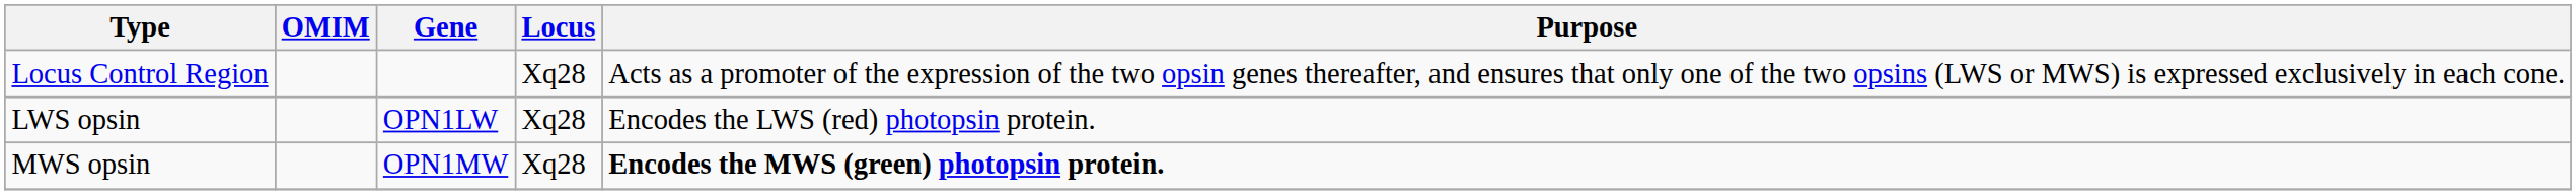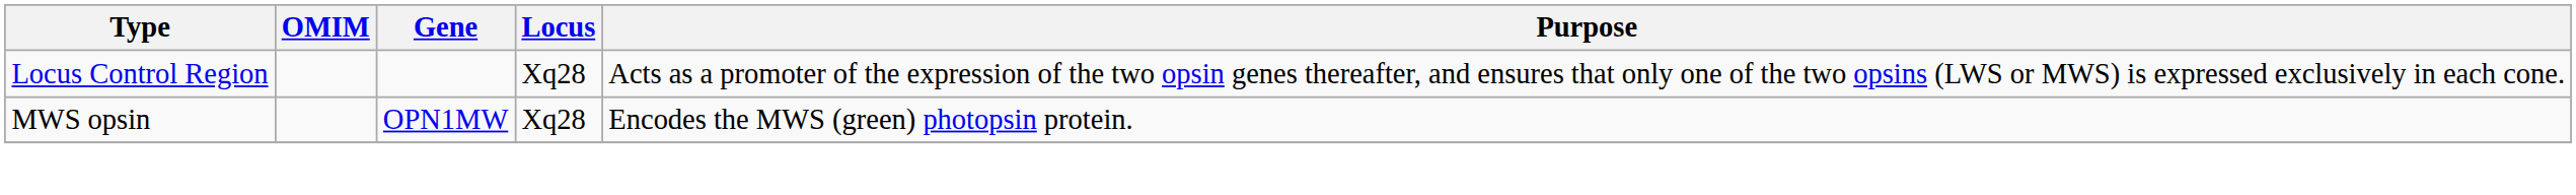- row: LWS opsin | OPN1LW | Xq28 | Encodes the LWS (red) photopsin protein.
MWS opsin | Purpose: bold -> normal
